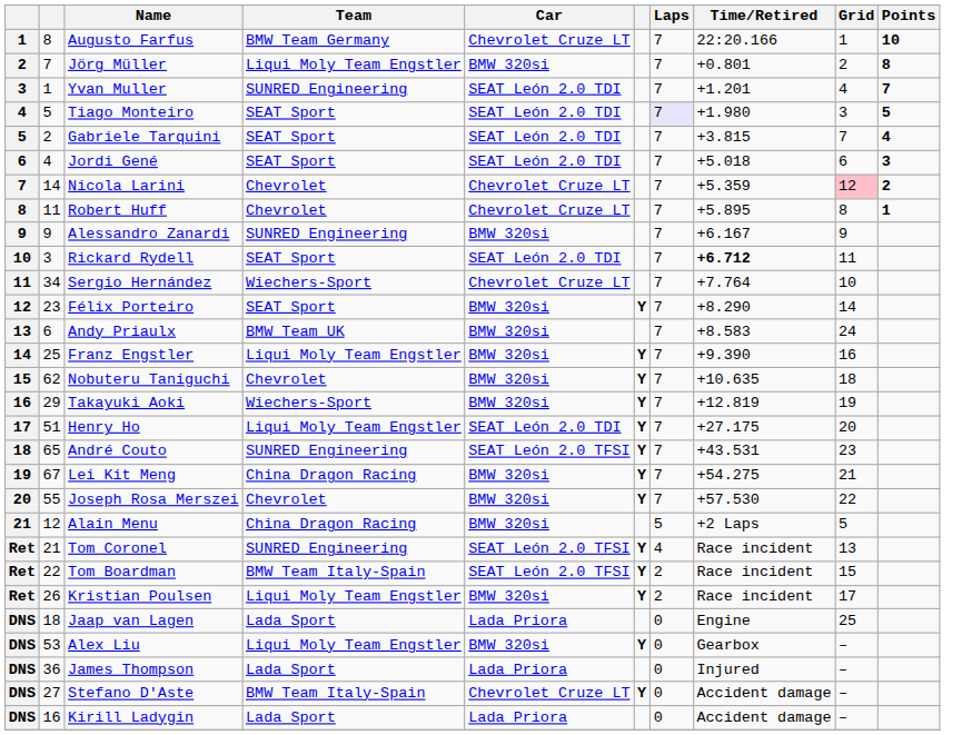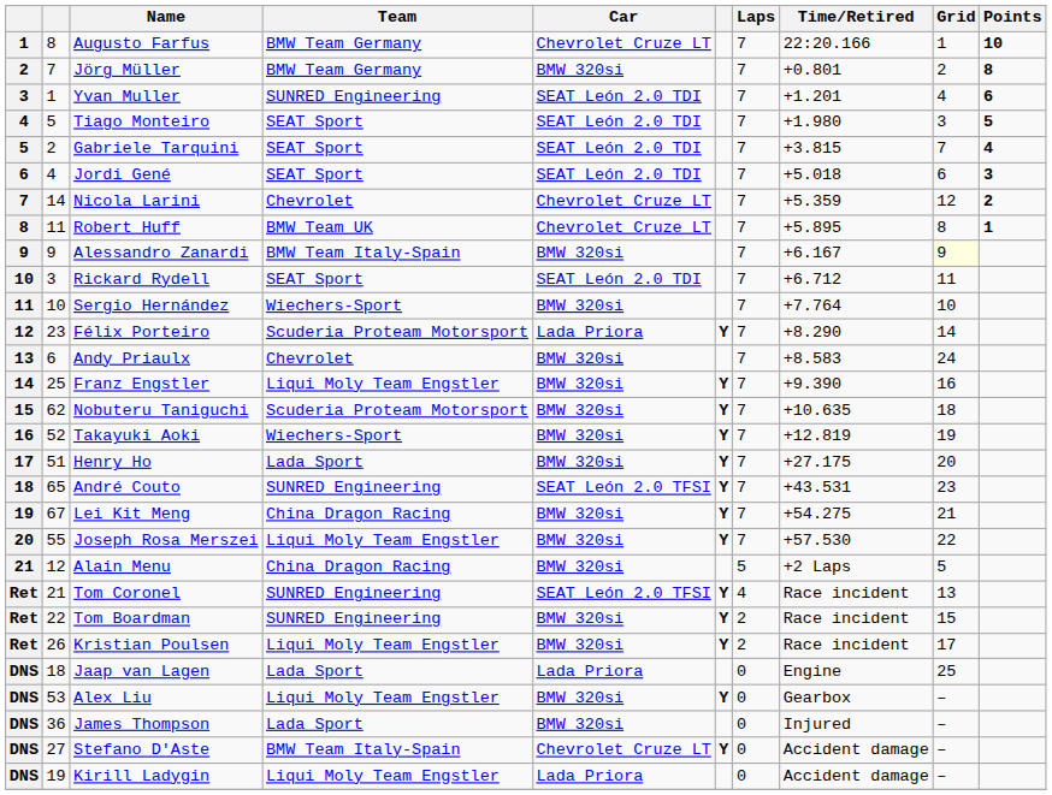Jörg Müller | Team: Liqui Moly Team Engstler -> BMW Team Germany
Yvan Muller | Points: 7 -> 6
Tiago Monteiro | Laps: lavender background -> no background
Nicola Larini | Grid: pink background -> no background
Robert Huff | Team: Chevrolet -> BMW Team UK
Alessandro Zanardi | Team: SUNRED Engineering -> BMW Team Italy-Spain
Alessandro Zanardi | Grid: no background -> lightyellow background
Rickard Rydell | Time/Retired: bold -> normal
Sergio Hernández | column 2: 34 -> 10
Sergio Hernández | Car: Chevrolet Cruze LT -> BMW 320si
Félix Porteiro | Team: SEAT Sport -> Scuderia Proteam Motorsport
Félix Porteiro | Car: BMW 320si -> Lada Priora
Andy Priaulx | Team: BMW Team UK -> Chevrolet
Nobuteru Taniguchi | Team: Chevrolet -> Scuderia Proteam Motorsport
Takayuki Aoki | column 2: 29 -> 52
Henry Ho | Team: Liqui Moly Team Engstler -> Lada Sport
Henry Ho | Car: SEAT León 2.0 TDI -> BMW 320si
Joseph Rosa Merszei | Team: Chevrolet -> Liqui Moly Team Engstler
Tom Boardman | Team: BMW Team Italy-Spain -> SUNRED Engineering
Tom Boardman | Car: SEAT León 2.0 TFSI -> BMW 320si
James Thompson | Car: Lada Priora -> BMW 320si
Kirill Ladygin | column 2: 16 -> 19
Kirill Ladygin | Team: Lada Sport -> Liqui Moly Team Engstler
